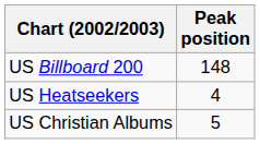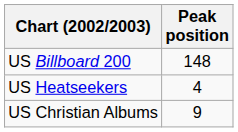US Christian Albums | Peak position: 5 -> 9
